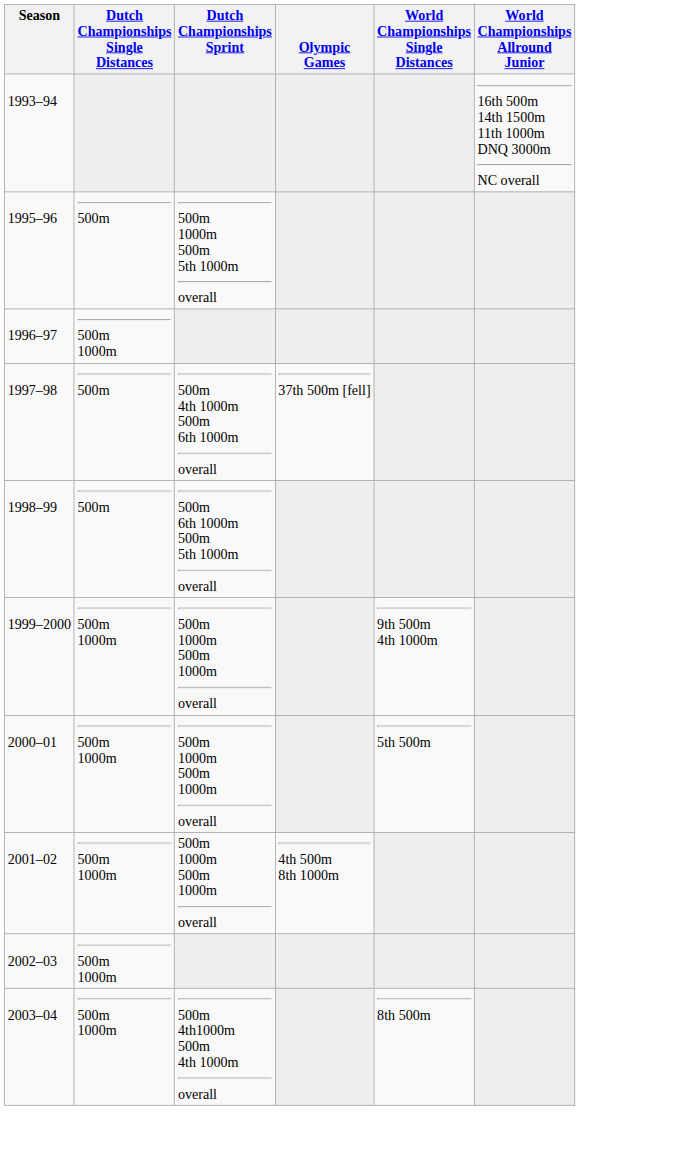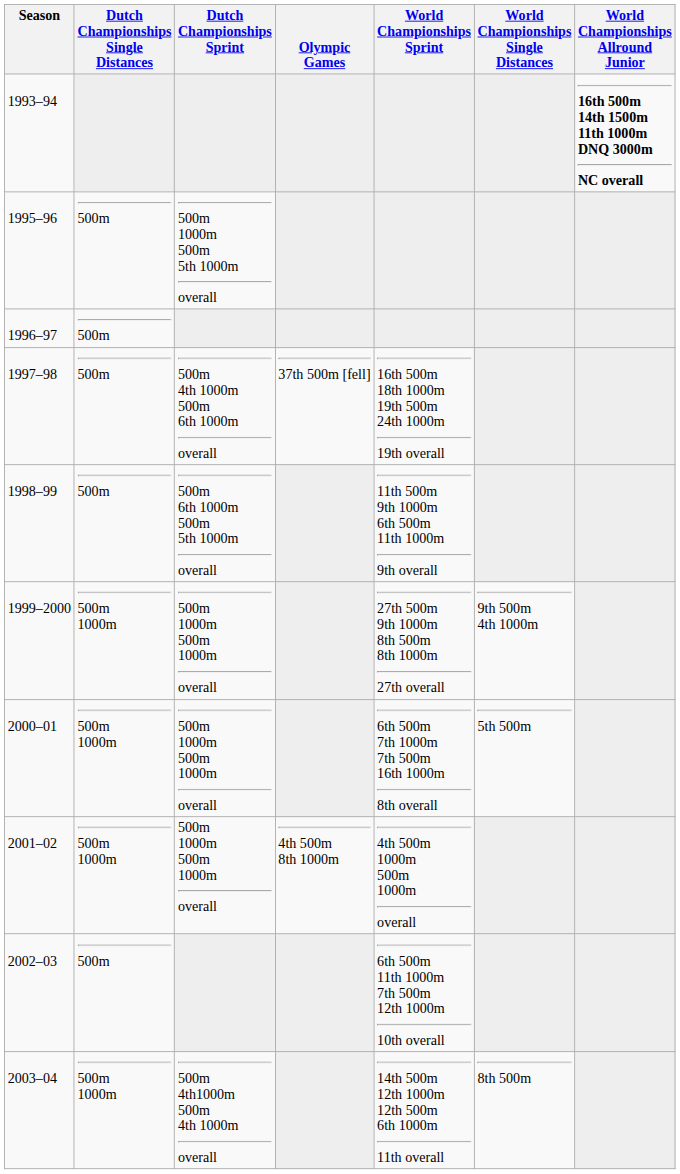+ column: World Championships Sprint | 16th 500m 18th 1000m 19th 500m 24th 1000m 19th overall | 11th 500m 9th 1000m 6th 500m 11th 1000m 9th overall | 27th 500m 9th 1000m 8th 500m 8th 1000m 27th overall | 6th 500m 7th 1000m 7th 500m 16th 1000m 8th overall | 4th 500m 1000m 500m 1000m overall | 6th 500m 11th 1000m 7th 500m 12th 1000m 10th overall | 14th 500m 12th 1000m 12th 500m 6th 1000m 11th overall
1993–94 | World Championships Allround Junior: normal -> bold
1996–97 | Dutch Championships Single Distances: 500m 1000m -> 500m
2002–03 | Dutch Championships Single Distances: 500m 1000m -> 500m
